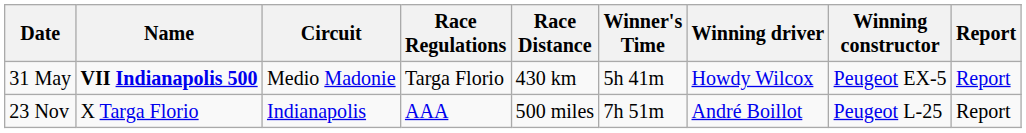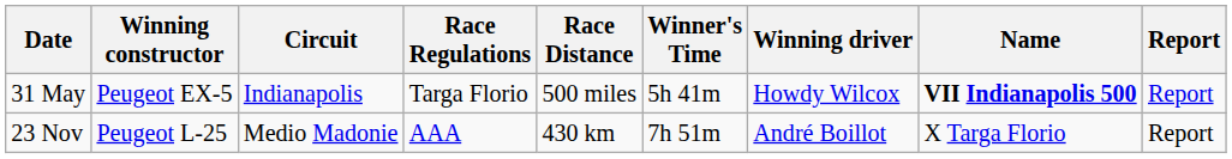columns swapped: Name <-> Winning constructor
31 May | Circuit: Medio Madonie -> Indianapolis
31 May | Race Distance: 430 km -> 500 miles
23 Nov | Circuit: Indianapolis -> Medio Madonie
23 Nov | Race Distance: 500 miles -> 430 km
